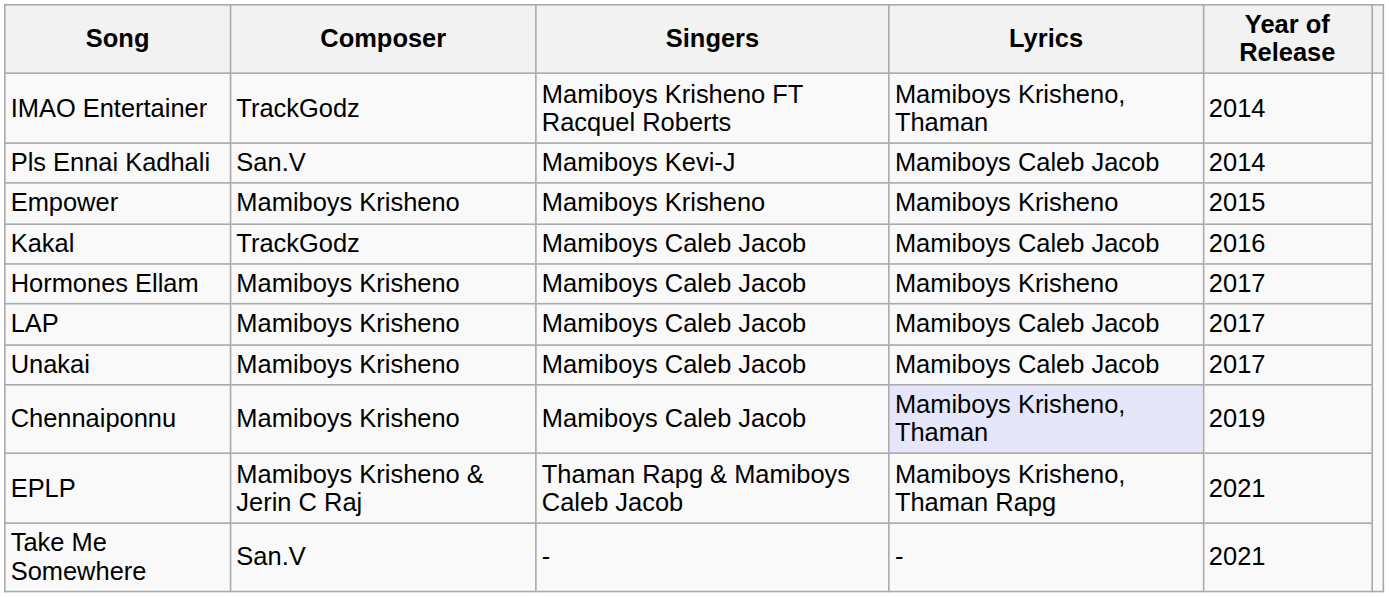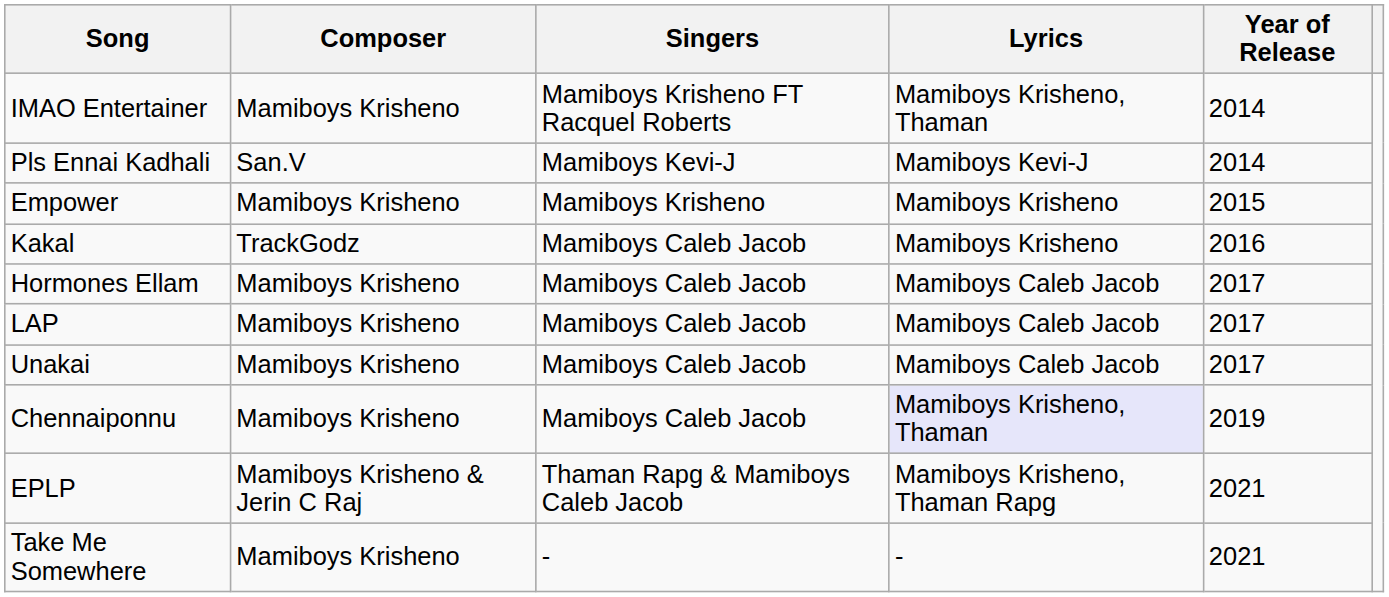IMAO Entertainer | Composer: TrackGodz -> Mamiboys Krisheno
Pls Ennai Kadhali | Lyrics: Mamiboys Caleb Jacob -> Mamiboys Kevi-J
Kakal | Lyrics: Mamiboys Caleb Jacob -> Mamiboys Krisheno
Hormones Ellam | Lyrics: Mamiboys Krisheno -> Mamiboys Caleb Jacob
Take Me Somewhere | Composer: San.V -> Mamiboys Krisheno
